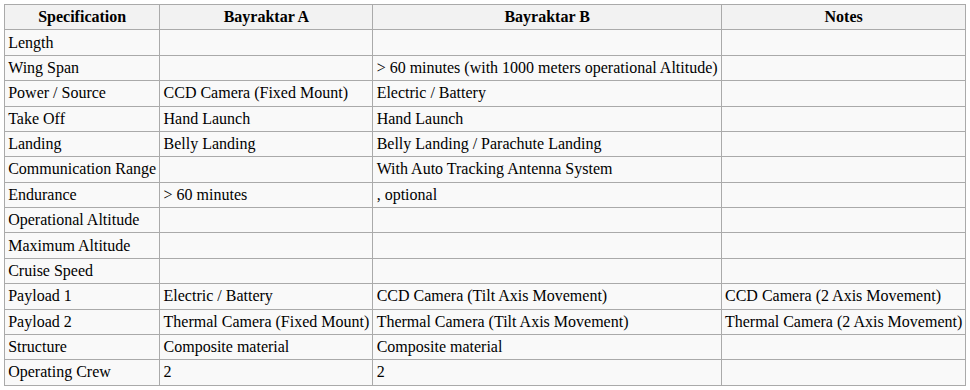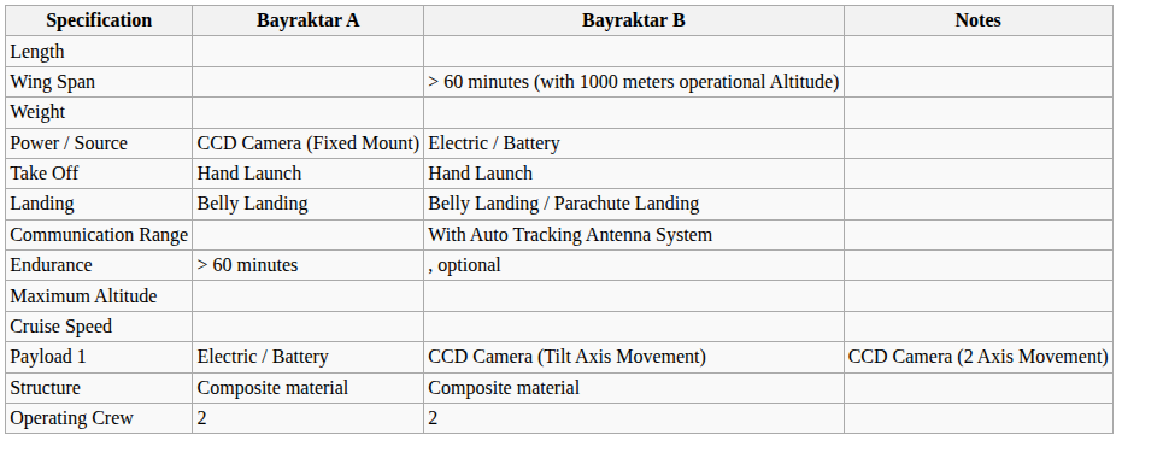+ row: Weight
- row: Operational Altitude
- row: Payload 2 | Thermal Camera (Fixed Mount) | Thermal Camera (Tilt Axis Movement) | Thermal Camera (2 Axis Movement)
